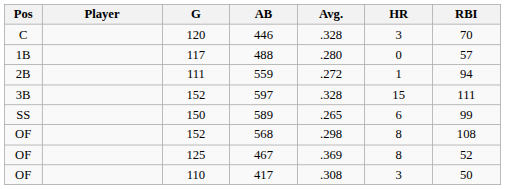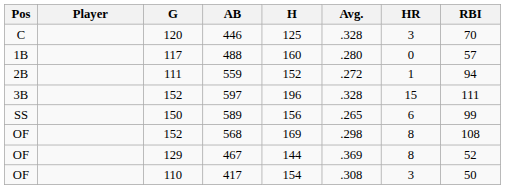+ column: H | 125 | 160 | 152 | 196 | 156 | 169 | 144 | 154
467 | G: 125 -> 129
